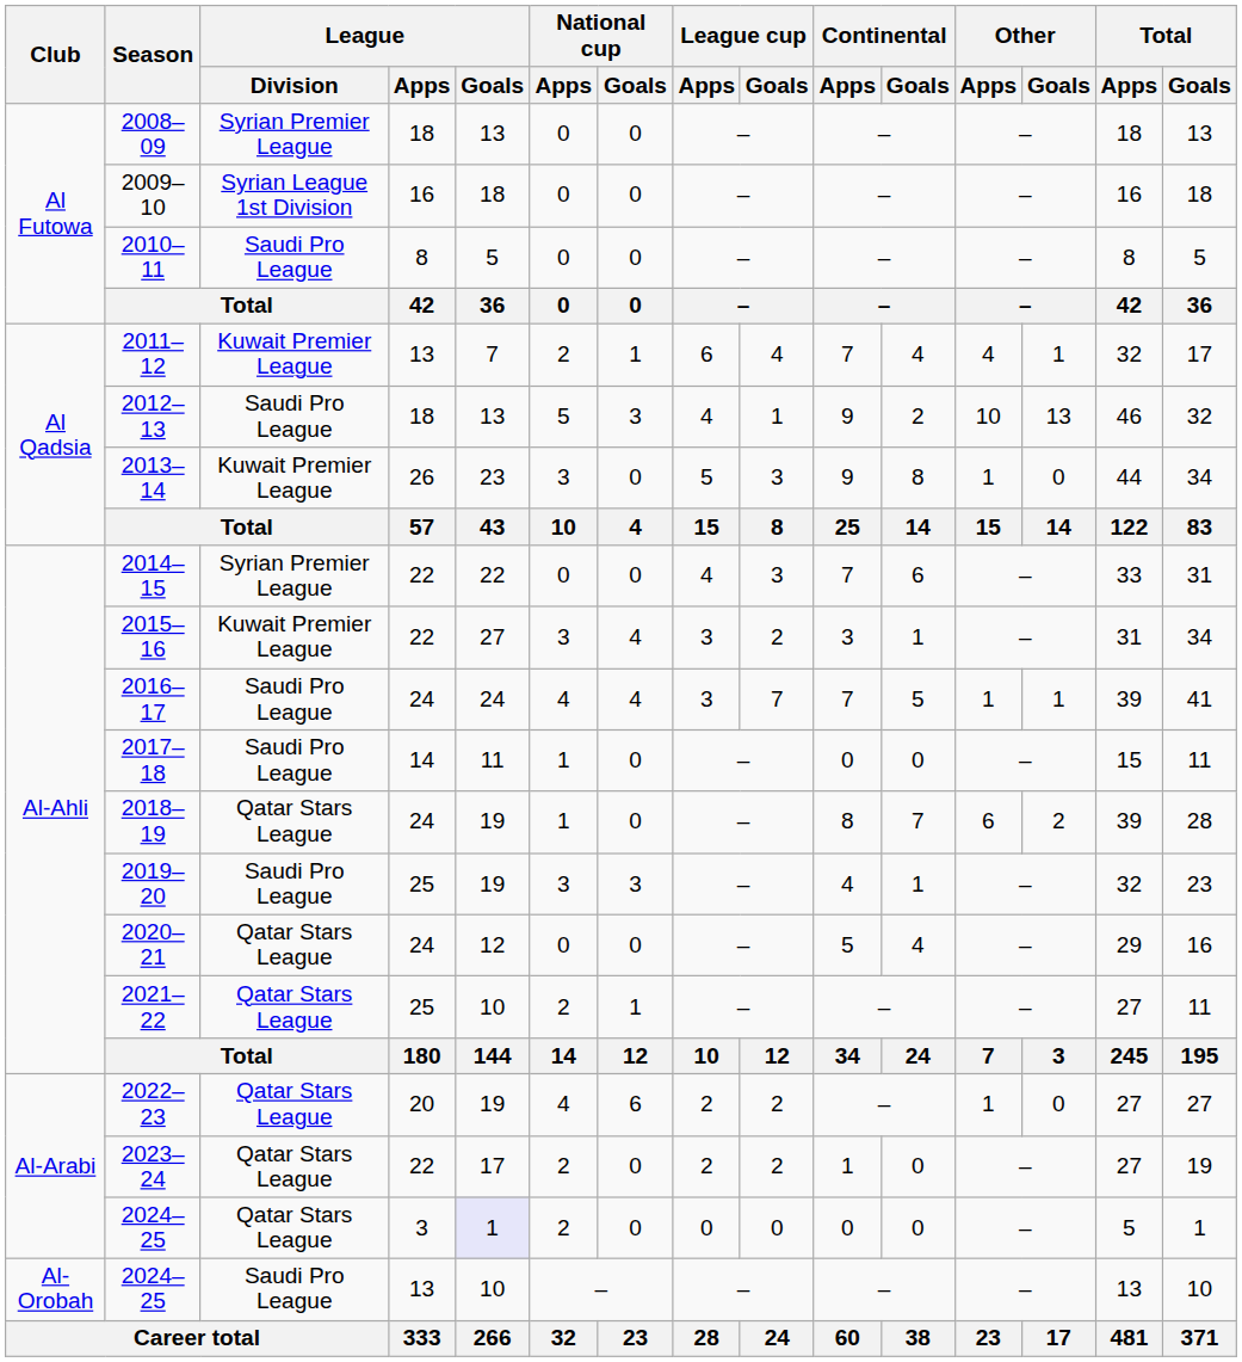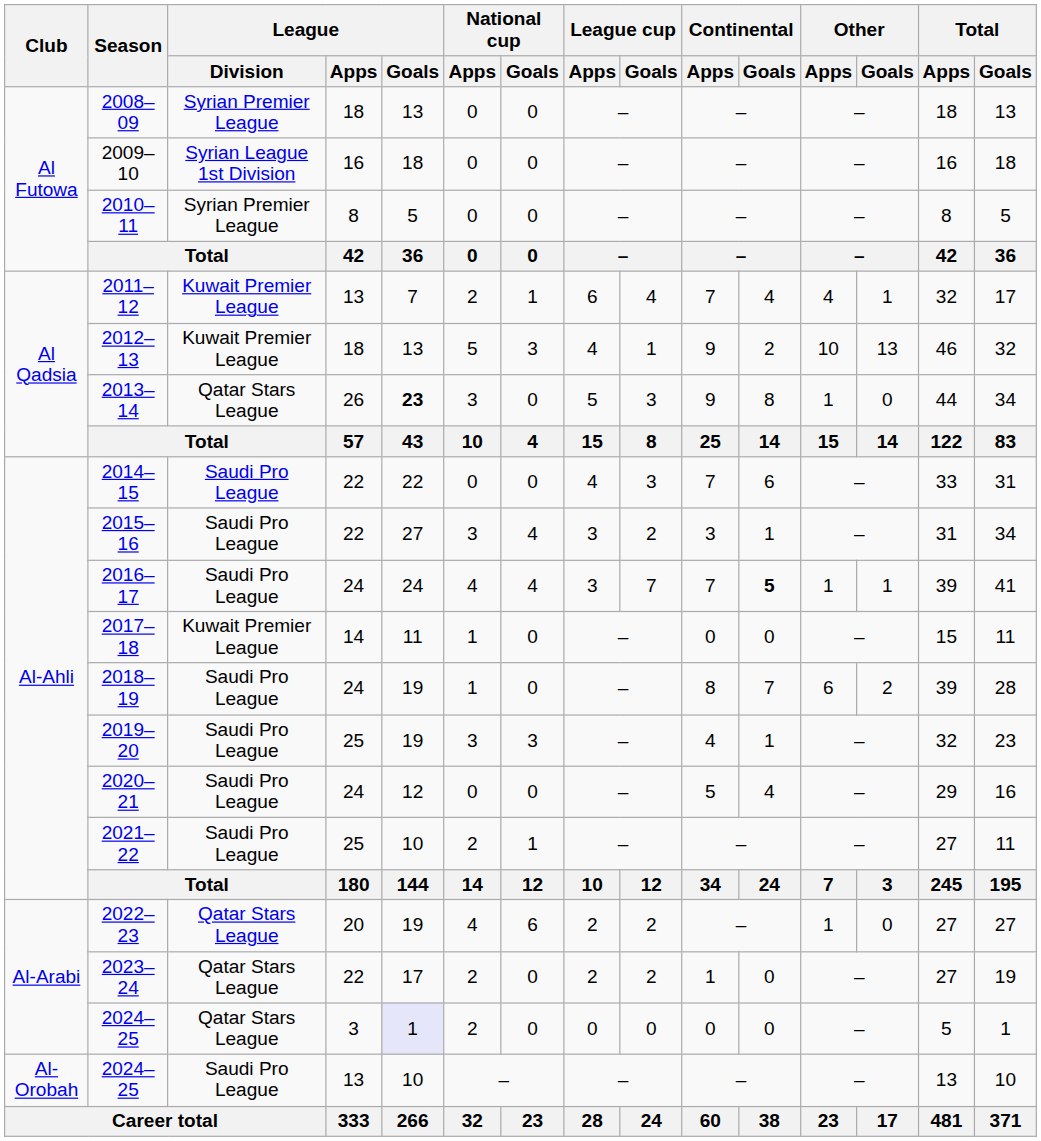2010–11 | League / Division: Saudi Pro League -> Syrian Premier League
2012–13 | League / Division: Saudi Pro League -> Kuwait Premier League
2013–14 | League / Division: Kuwait Premier League -> Qatar Stars League
2013–14 | League / Goals: normal -> bold
2014–15 | League / Division: Syrian Premier League -> Saudi Pro League
2015–16 | League / Division: Kuwait Premier League -> Saudi Pro League
2016–17 | Continental / Goals: normal -> bold
2017–18 | League / Division: Saudi Pro League -> Kuwait Premier League
2018–19 | League / Division: Qatar Stars League -> Saudi Pro League
2020–21 | League / Division: Qatar Stars League -> Saudi Pro League
2021–22 | League / Division: Qatar Stars League -> Saudi Pro League
